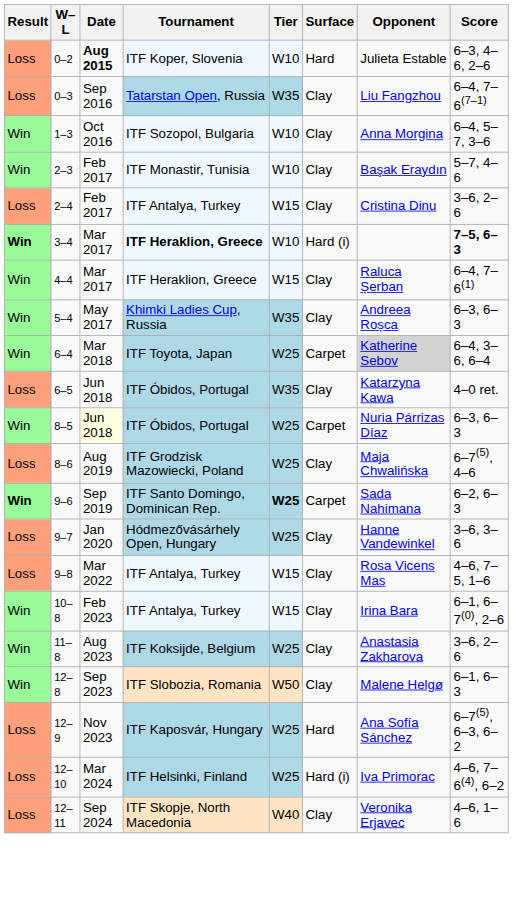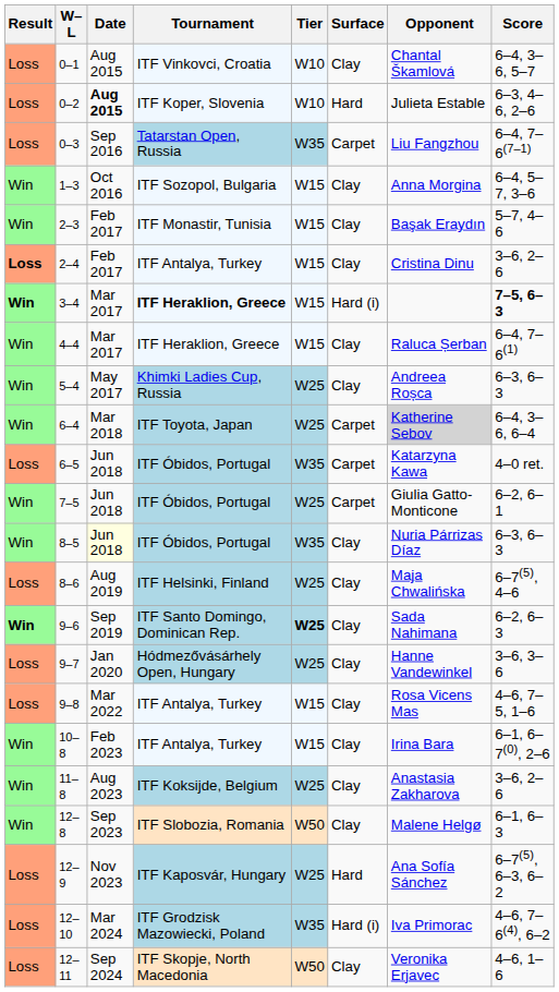+ row: Loss | 0–1 | Aug 2015 | ITF Vinkovci, Croatia | W10 | Clay | Chantal Škamlová | 6–4, 3–6, 5–7
0–3 | Surface: Clay -> Carpet
1–3 | Tier: W10 -> W15
2–3 | Tier: W10 -> W15
2–4 | Result: normal -> bold
3–4 | Tier: W10 -> W15
5–4 | Tier: W35 -> W25
6–5 | Surface: Clay -> Carpet
+ row: Win | 7–5 | Jun 2018 | ITF Óbidos, Portugal | W25 | Carpet | Giulia Gatto-Monticone | 6–2, 6–1
8–5 | Tier: W25 -> W35
8–5 | Surface: Carpet -> Clay
8–6 | Tournament: ITF Grodzisk Mazowiecki, Poland -> ITF Helsinki, Finland
9–6 | Surface: Carpet -> Clay
12–10 | Tournament: ITF Helsinki, Finland -> ITF Grodzisk Mazowiecki, Poland
12–10 | Tier: W25 -> W35
12–11 | Tier: W40 -> W50
